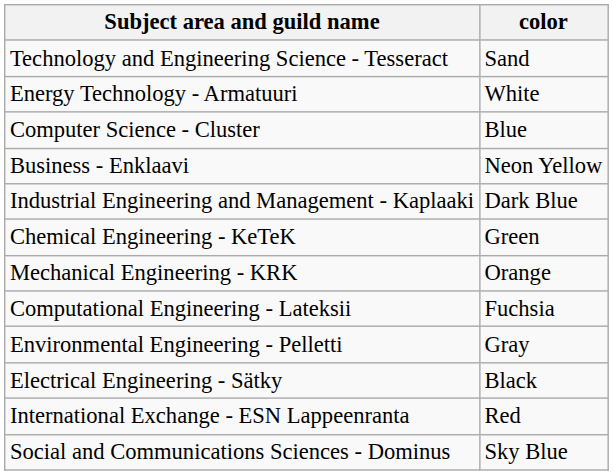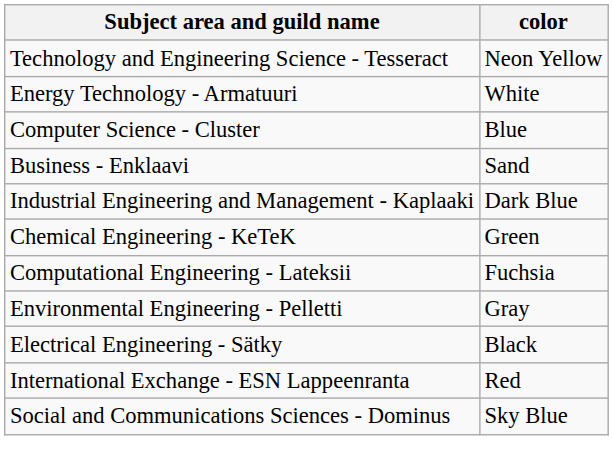Technology and Engineering Science - Tesseract | color: Sand -> Neon Yellow
Business - Enklaavi | color: Neon Yellow -> Sand
- row: Mechanical Engineering - KRK | Orange
